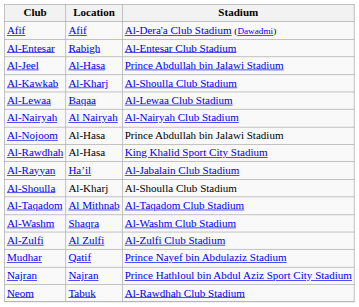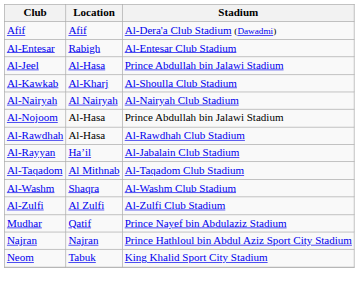- row: Al-Lewaa | Baqaa | Al-Lewaa Club Stadium
Al-Rawdhah | Stadium: King Khalid Sport City Stadium -> Al-Rawdhah Club Stadium
- row: Al-Shoulla | Al-Kharj | Al-Shoulla Club Stadium
Neom | Stadium: Al-Rawdhah Club Stadium -> King Khalid Sport City Stadium
